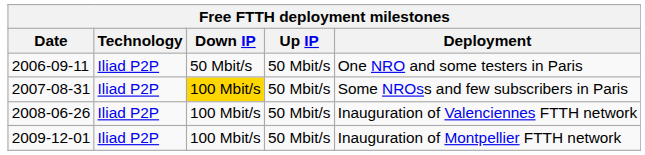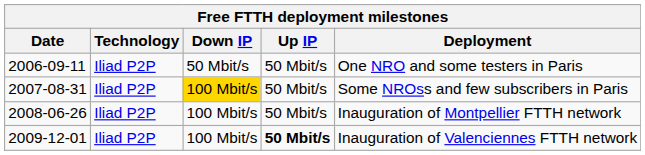2008-06-26 | Deployment: Inauguration of Valenciennes FTTH network -> Inauguration of Montpellier FTTH network
2009-12-01 | Up IP: normal -> bold
2009-12-01 | Deployment: Inauguration of Montpellier FTTH network -> Inauguration of Valenciennes FTTH network
